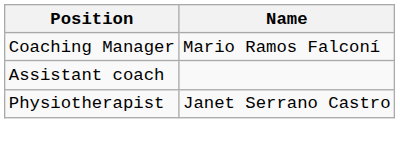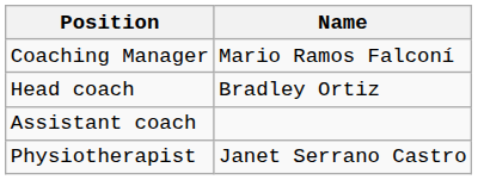+ row: Head coach | Bradley Ortiz
